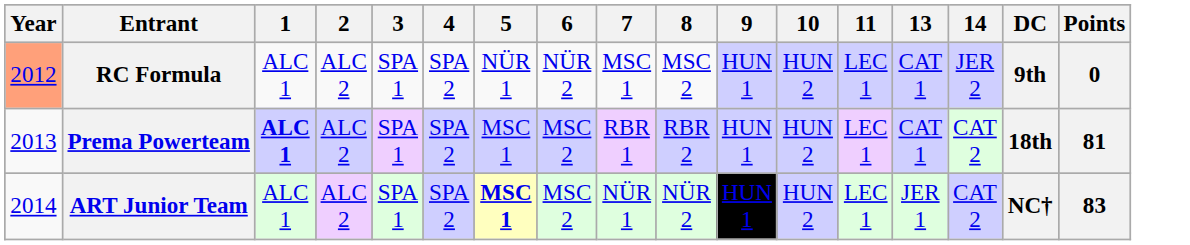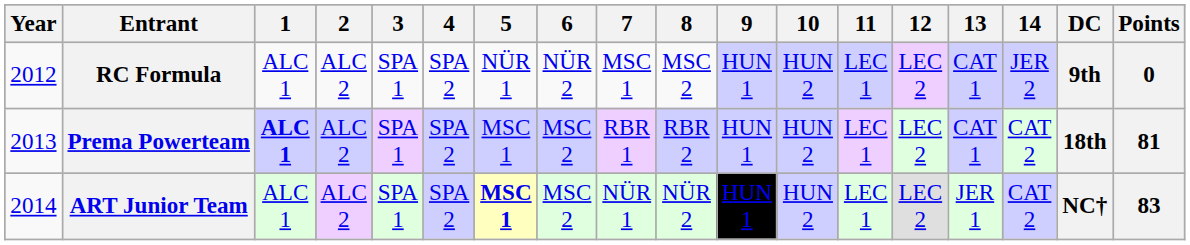+ column: 12 | LEC 2 | LEC 2 | LEC 2
RC Formula | Year: lightsalmon background -> no background
